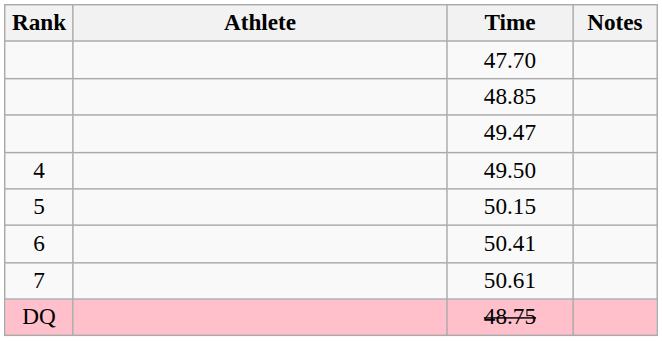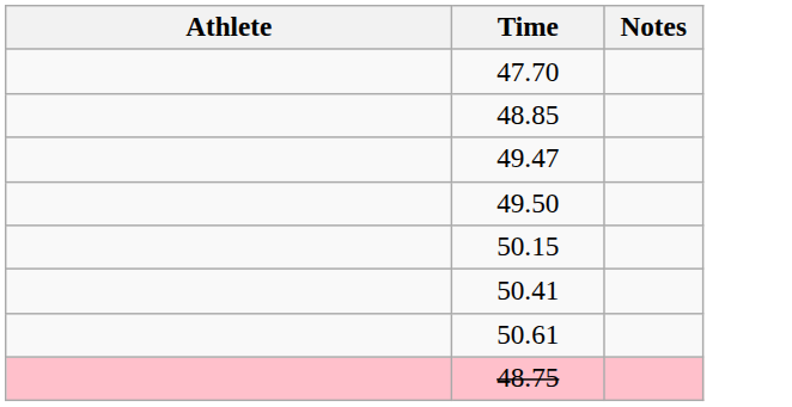- column: Rank | 4 | 5 | 6 | 7 | DQ
